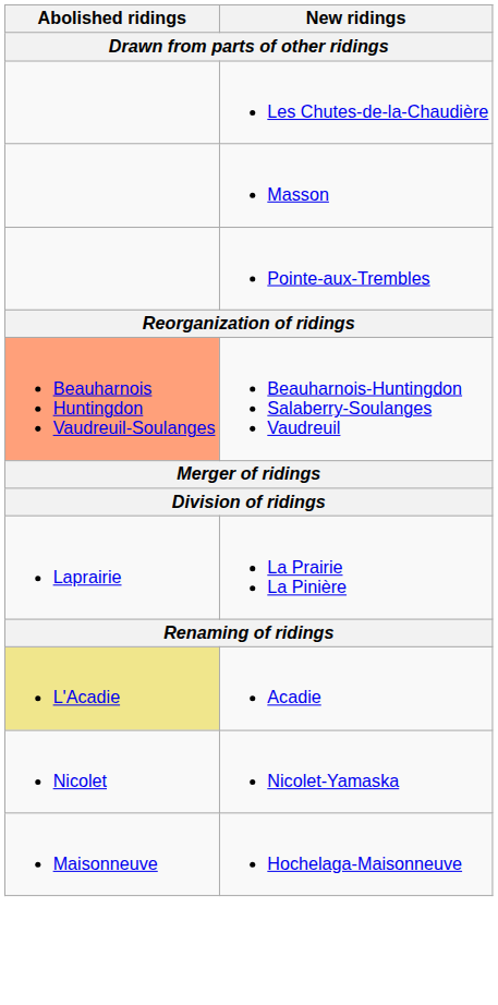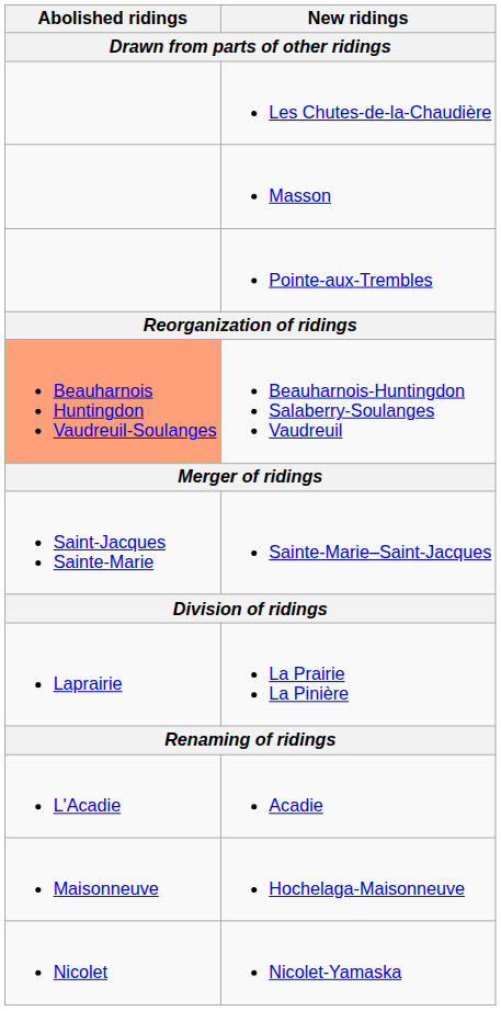+ row: Saint-Jacques Sainte-Marie | Sainte-Marie–Saint-Jacques
Acadie | Abolished ridings: khaki background -> no background
rows swapped: Hochelaga-Maisonneuve <-> Nicolet-Yamaska
